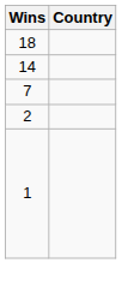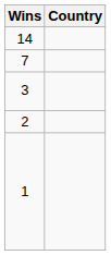- row: 18
+ row: 3
